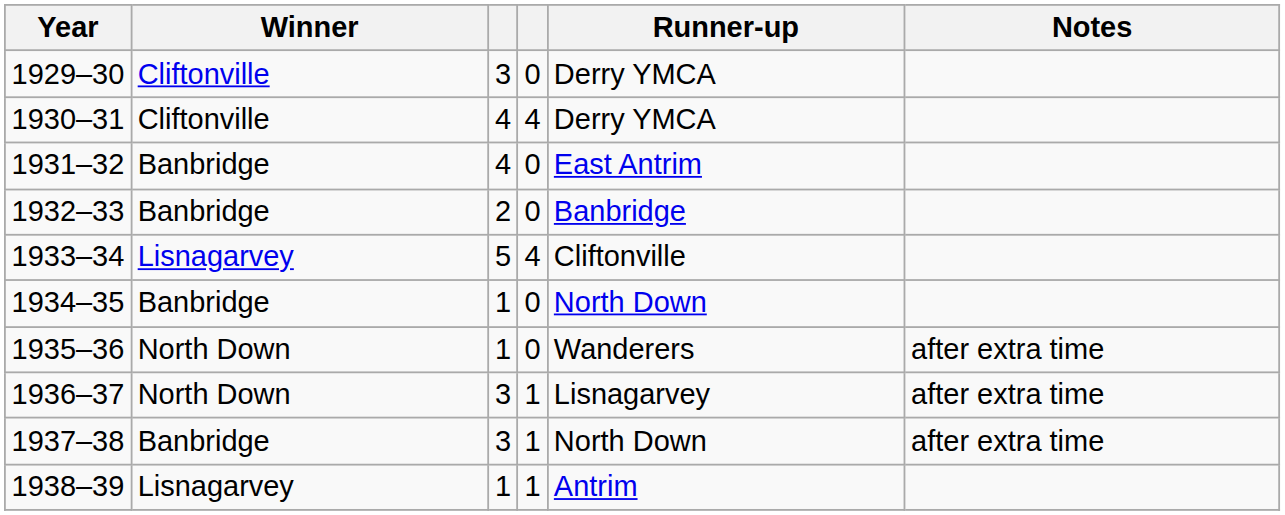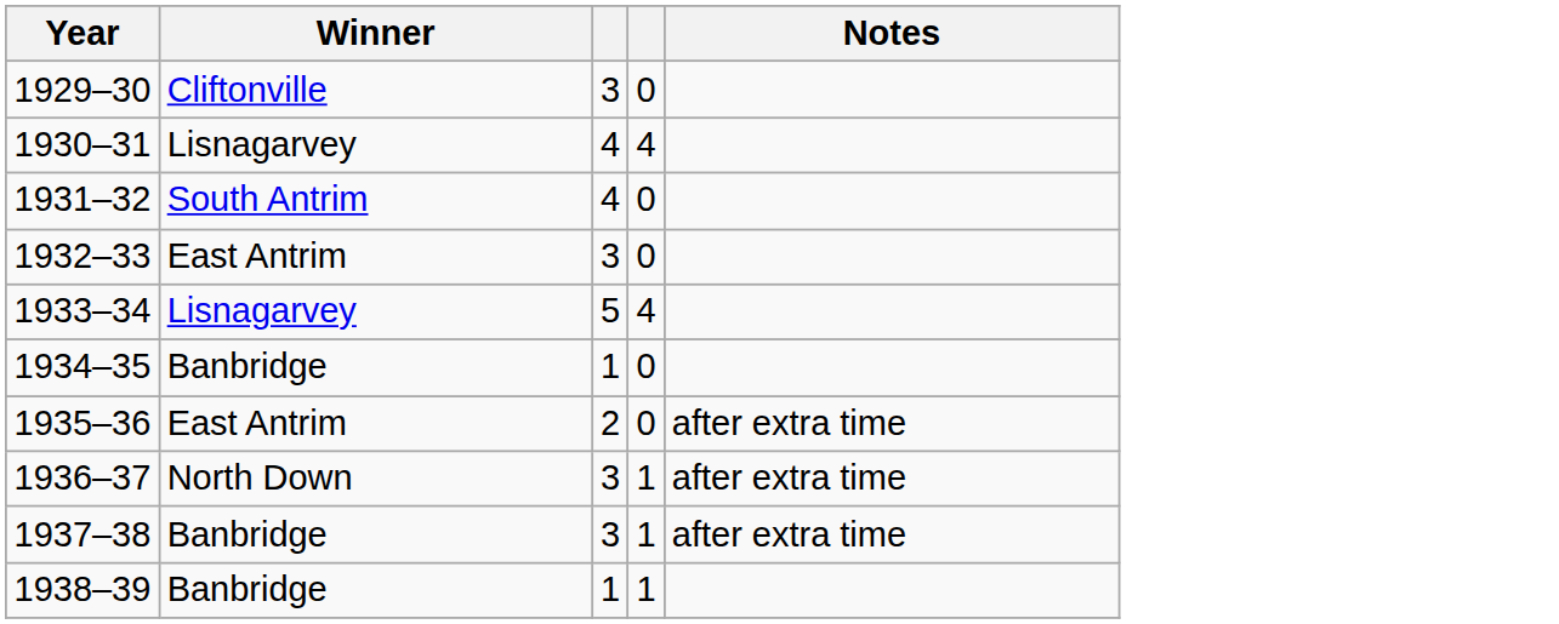- column: Runner-up | Derry YMCA | Derry YMCA | East Antrim | Banbridge | Cliftonville | North Down | Wanderers | Lisnagarvey | North Down | Antrim
1930–31 | Winner: Cliftonville -> Lisnagarvey
1931–32 | Winner: Banbridge -> South Antrim
1932–33 | Winner: Banbridge -> East Antrim
1932–33 | column 3: 2 -> 3
1935–36 | Winner: North Down -> East Antrim
1935–36 | column 3: 1 -> 2
1938–39 | Winner: Lisnagarvey -> Banbridge
